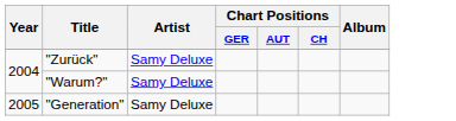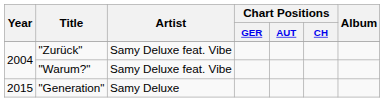"Zurück" | Artist: Samy Deluxe -> Samy Deluxe feat. Vibe
"Warum?" | Artist: Samy Deluxe -> Samy Deluxe feat. Vibe
"Generation" | Year: 2005 -> 2015
